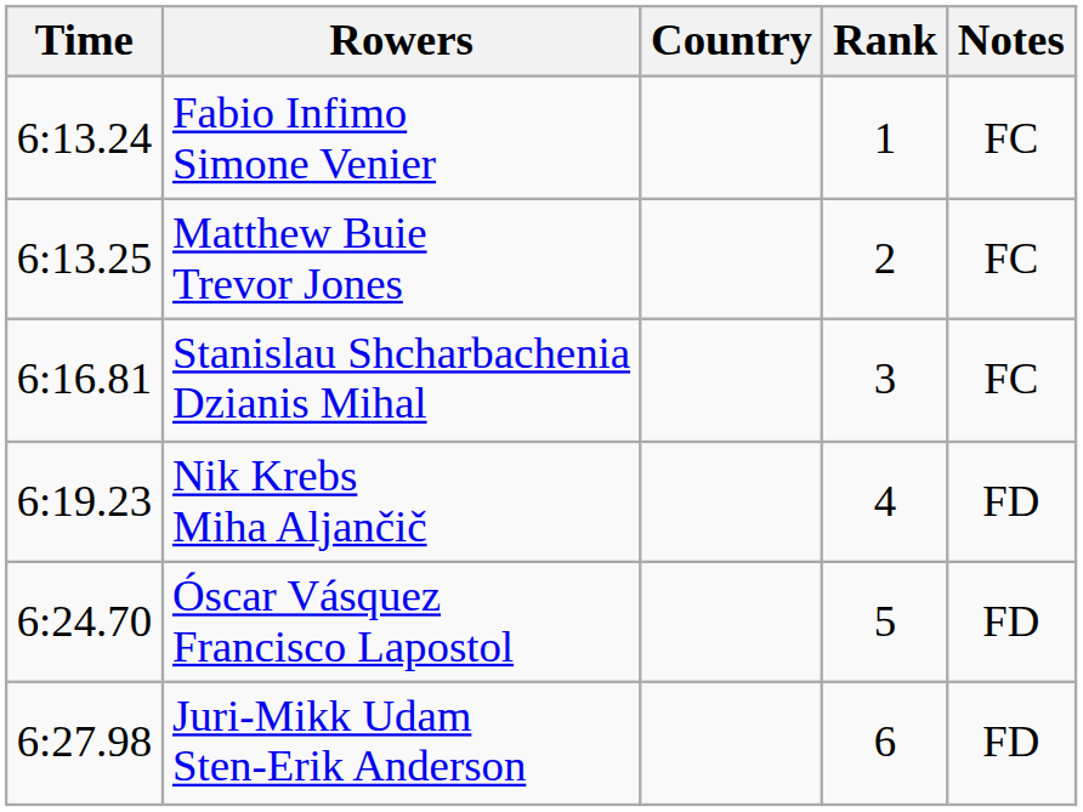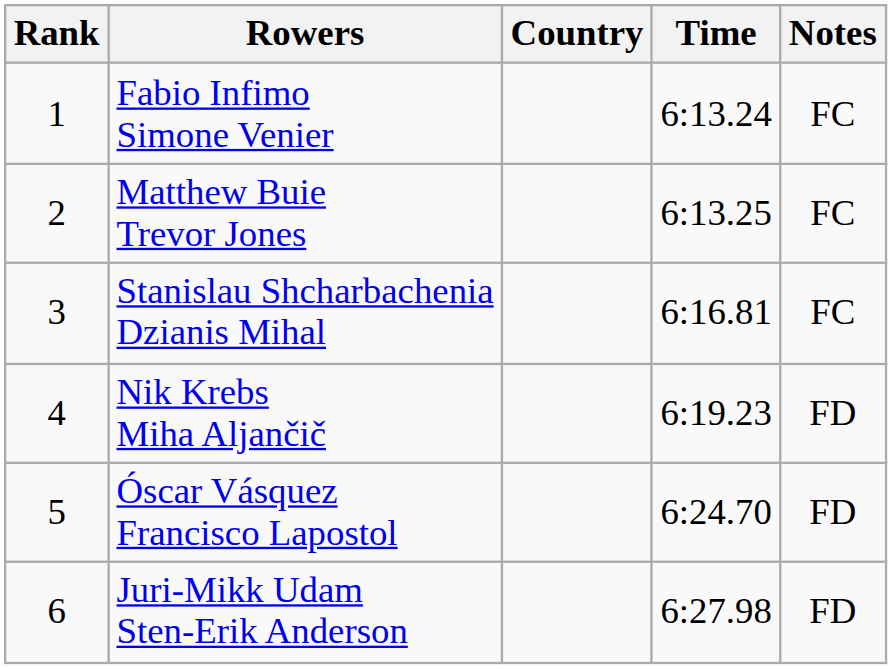columns swapped: Rank <-> Time
